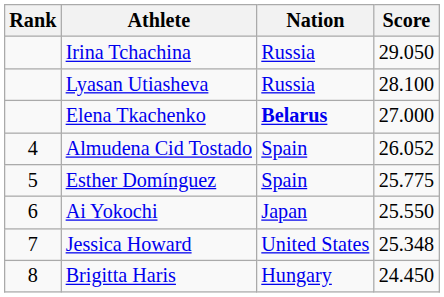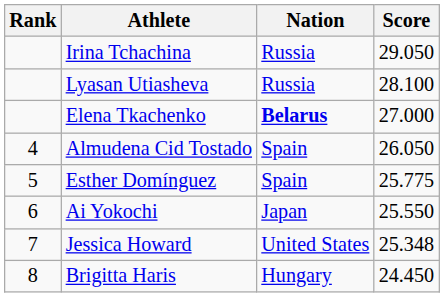Almudena Cid Tostado | Score: 26.052 -> 26.050
